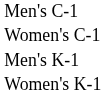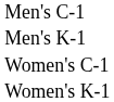rows swapped: Men's K-1 <-> Women's C-1
